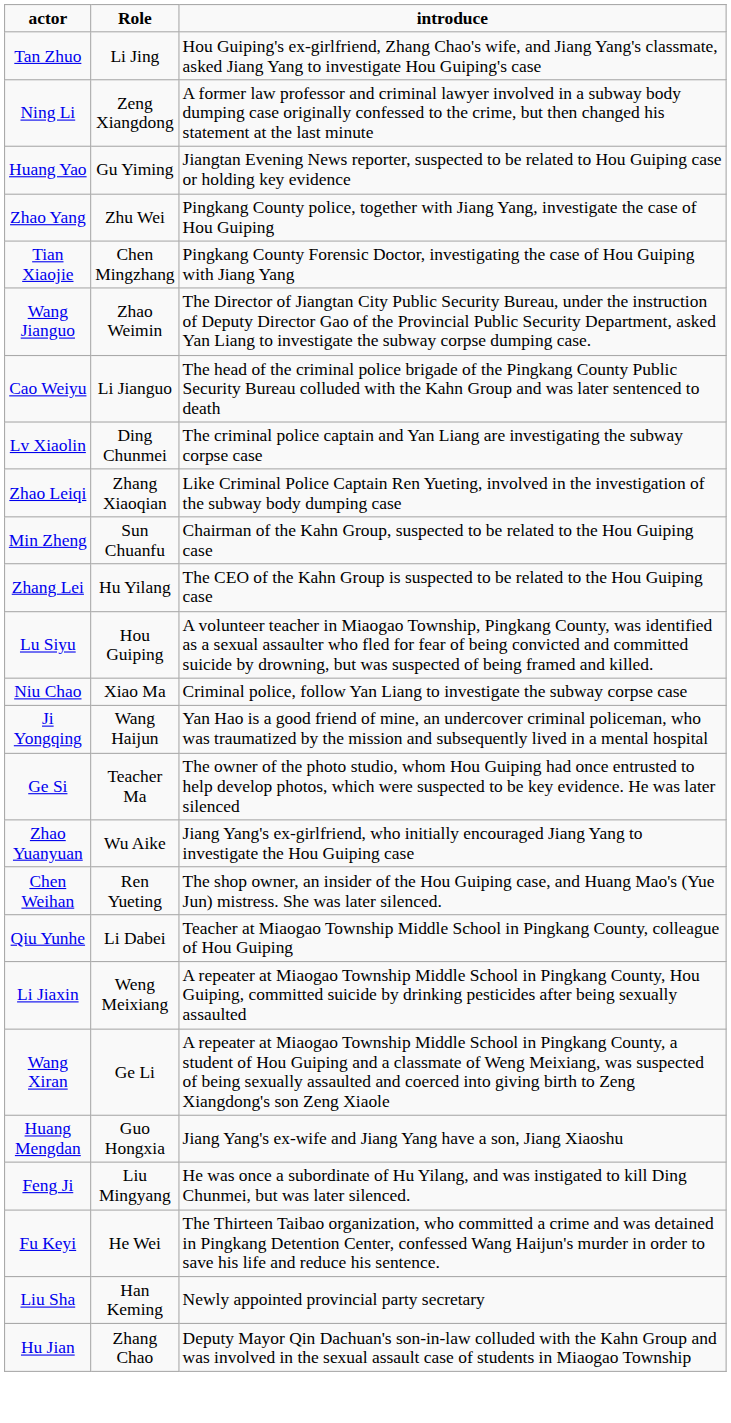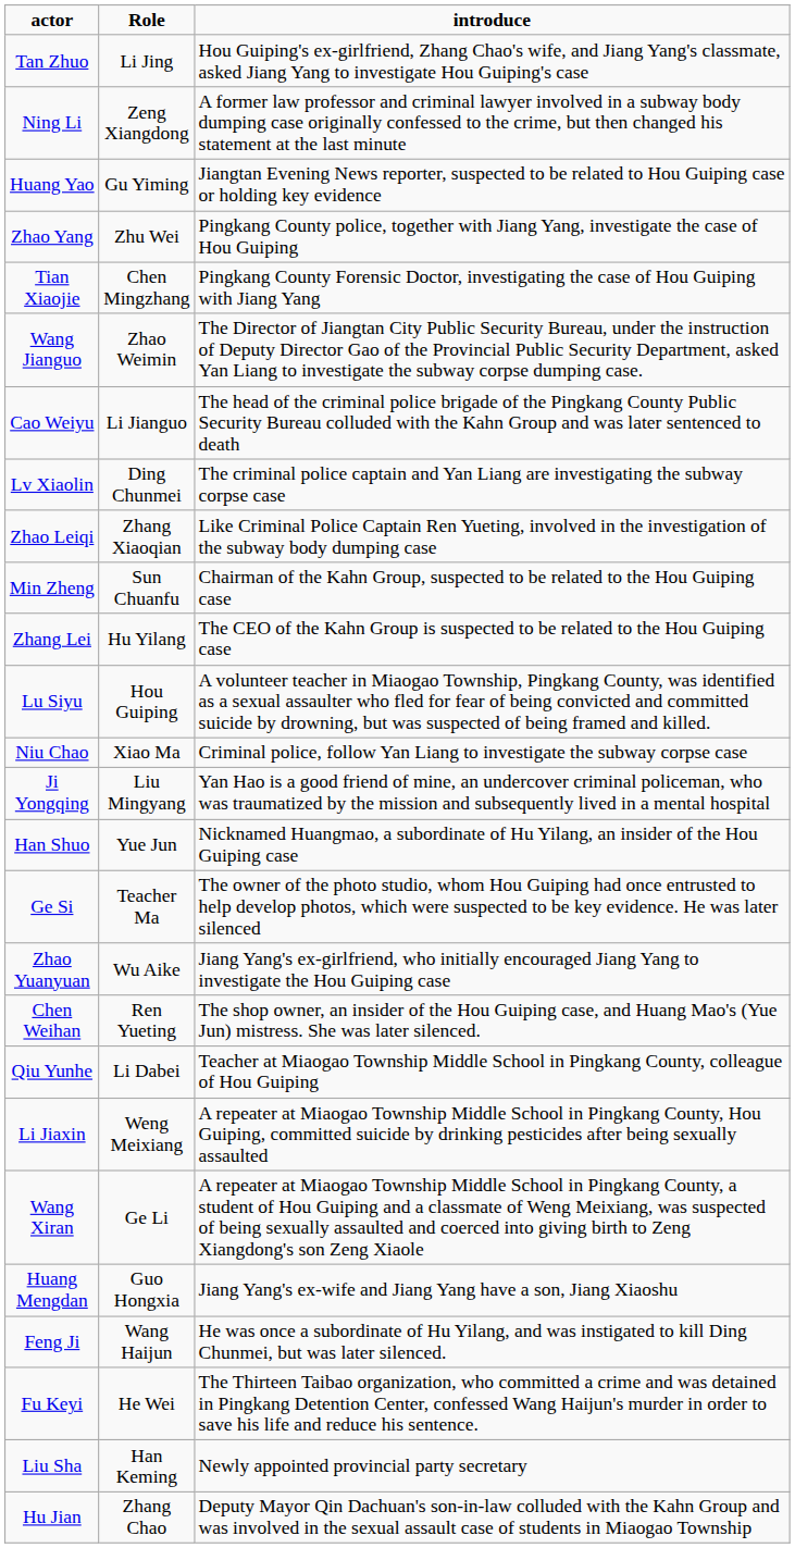Ji Yongqing | Role: Wang Haijun -> Liu Mingyang
+ row: Han Shuo | Yue Jun | Nicknamed Huangmao, a subordinate of Hu Yilang, an insider of the Hou Guiping case
Feng Ji | Role: Liu Mingyang -> Wang Haijun
